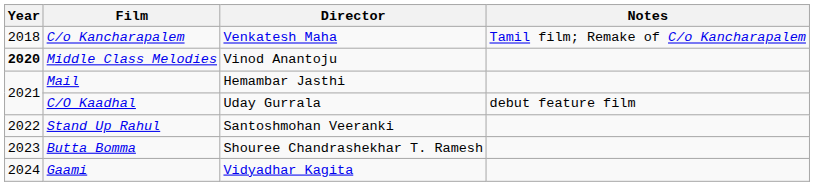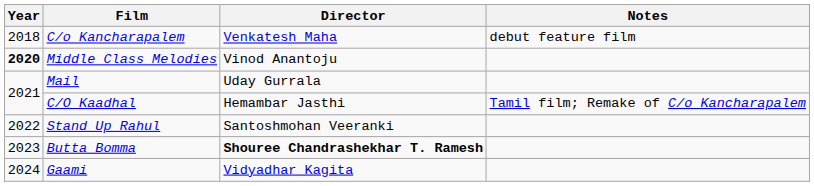C/o Kancharapalem | Notes: Tamil film; Remake of C/o Kancharapalem -> debut feature film
Mail | Director: Hemambar Jasthi -> Uday Gurrala
C/O Kaadhal | Director: Uday Gurrala -> Hemambar Jasthi
C/O Kaadhal | Notes: debut feature film -> Tamil film; Remake of C/o Kancharapalem
Butta Bomma | Director: normal -> bold
